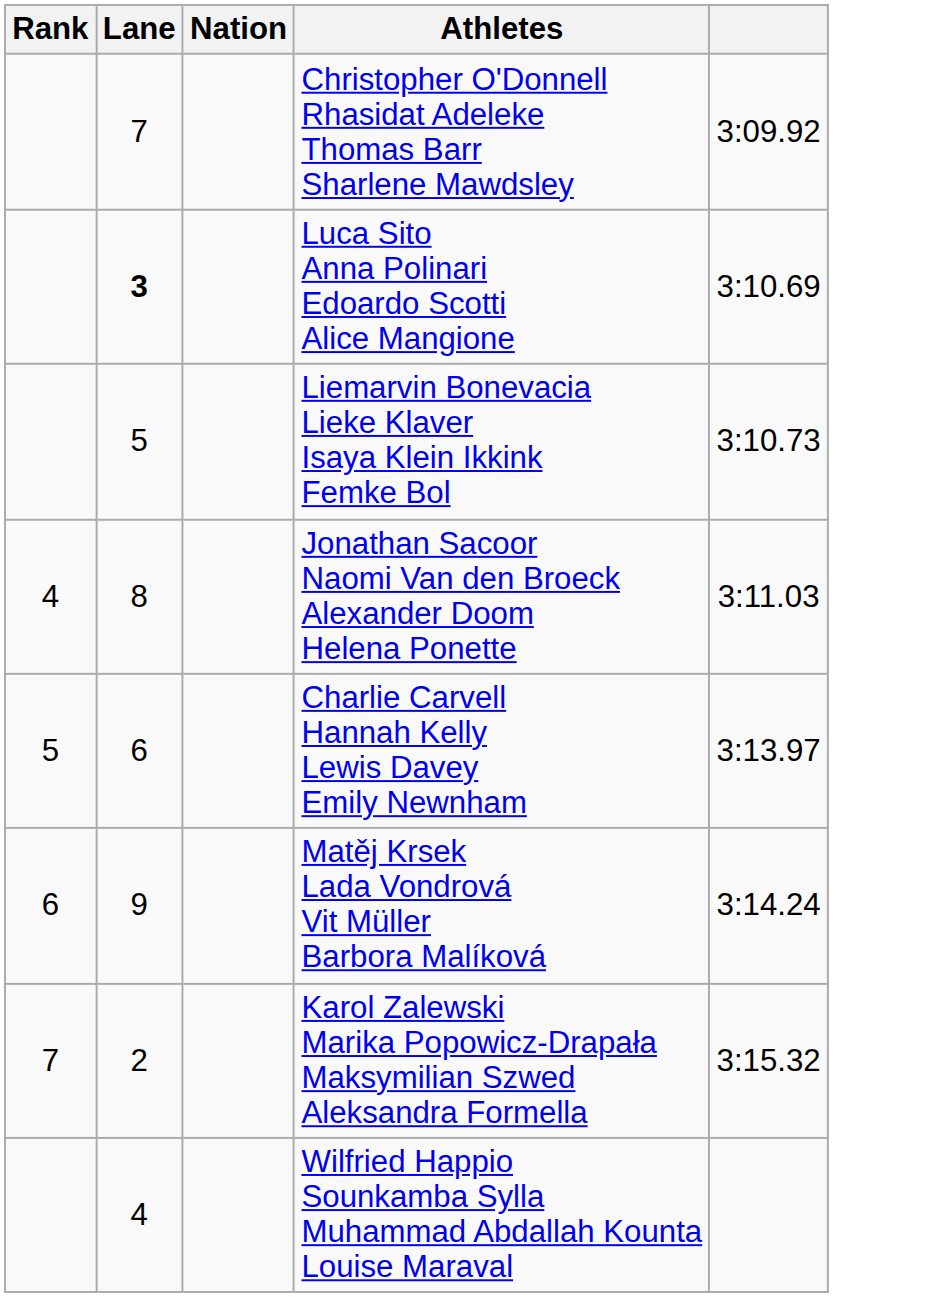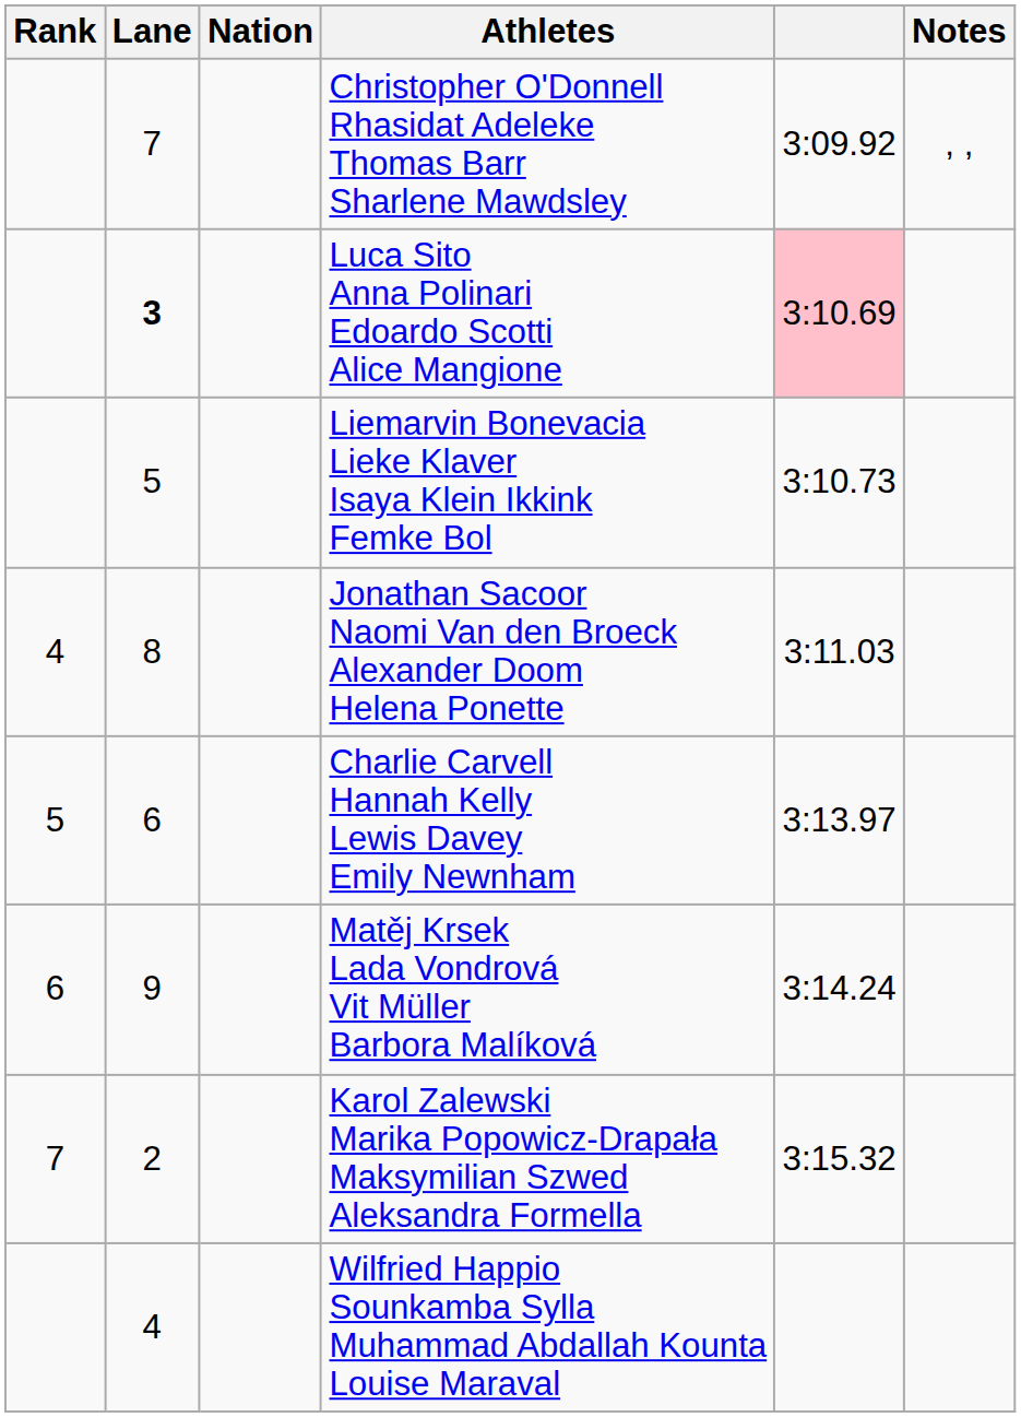+ column: Notes | , ,
Luca Sito Anna Polinari Edoardo Scotti Alice Mangione | column 5: no background -> pink background
